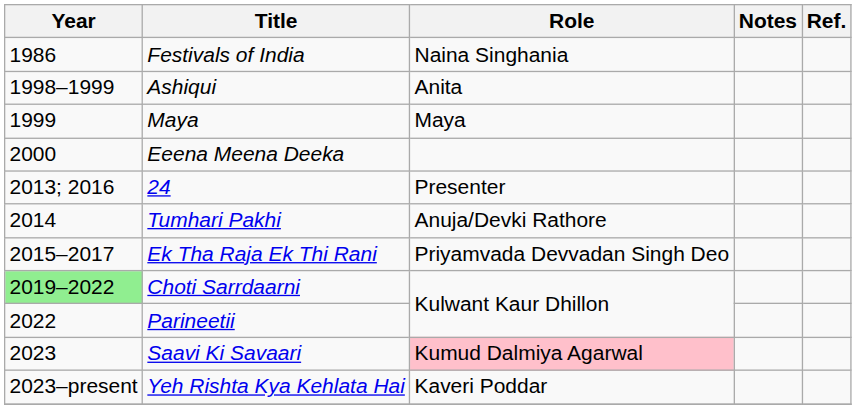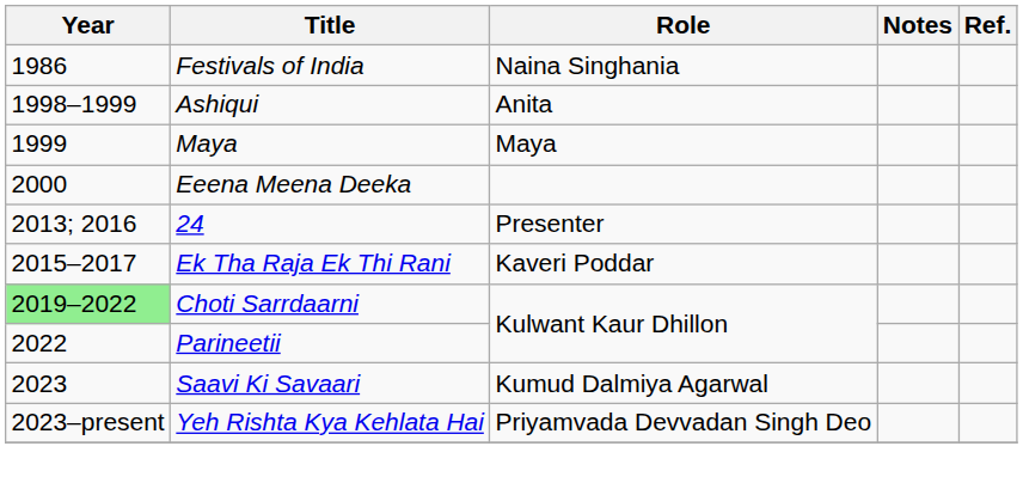- row: 2014 | Tumhari Pakhi | Anuja/Devki Rathore
Ek Tha Raja Ek Thi Rani | Role: Priyamvada Devvadan Singh Deo -> Kaveri Poddar
Saavi Ki Savaari | Role: pink background -> no background
Yeh Rishta Kya Kehlata Hai | Role: Kaveri Poddar -> Priyamvada Devvadan Singh Deo
